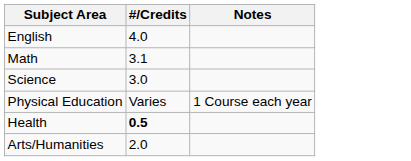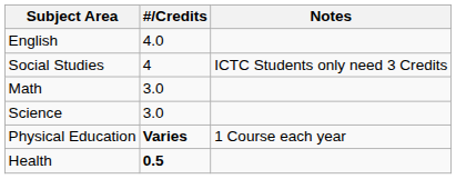+ row: Social Studies | 4 | ICTC Students only need 3 Credits
Math | #/Credits: 3.1 -> 3.0
Physical Education | #/Credits: normal -> bold
- row: Arts/Humanities | 2.0
